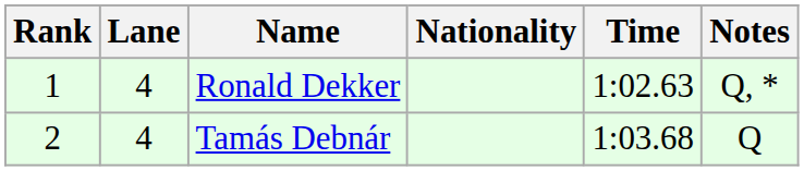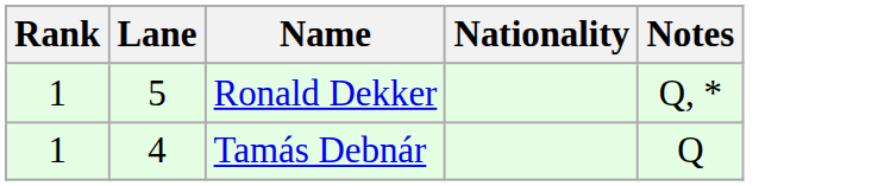- column: Time | 1:02.63 | 1:03.68
Ronald Dekker | Lane: 4 -> 5
Tamás Debnár | Rank: 2 -> 1
